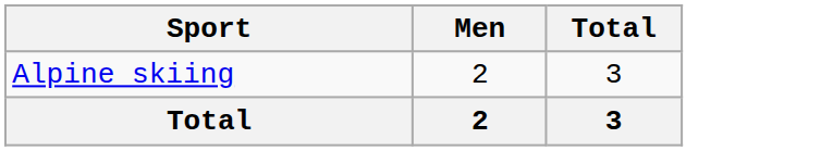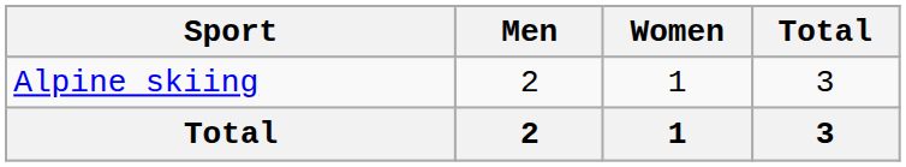+ column: Women | 1 | 1
